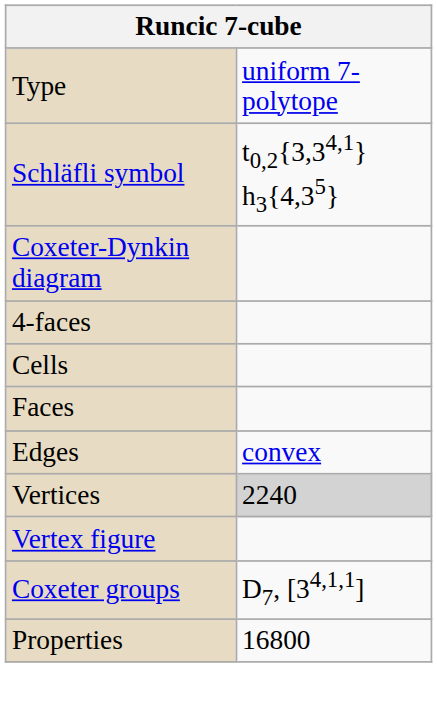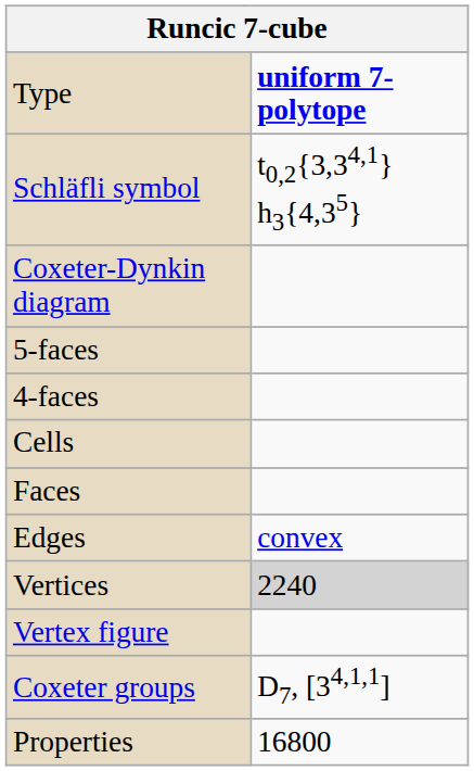Type | column 2: normal -> bold
+ row: 5-faces
